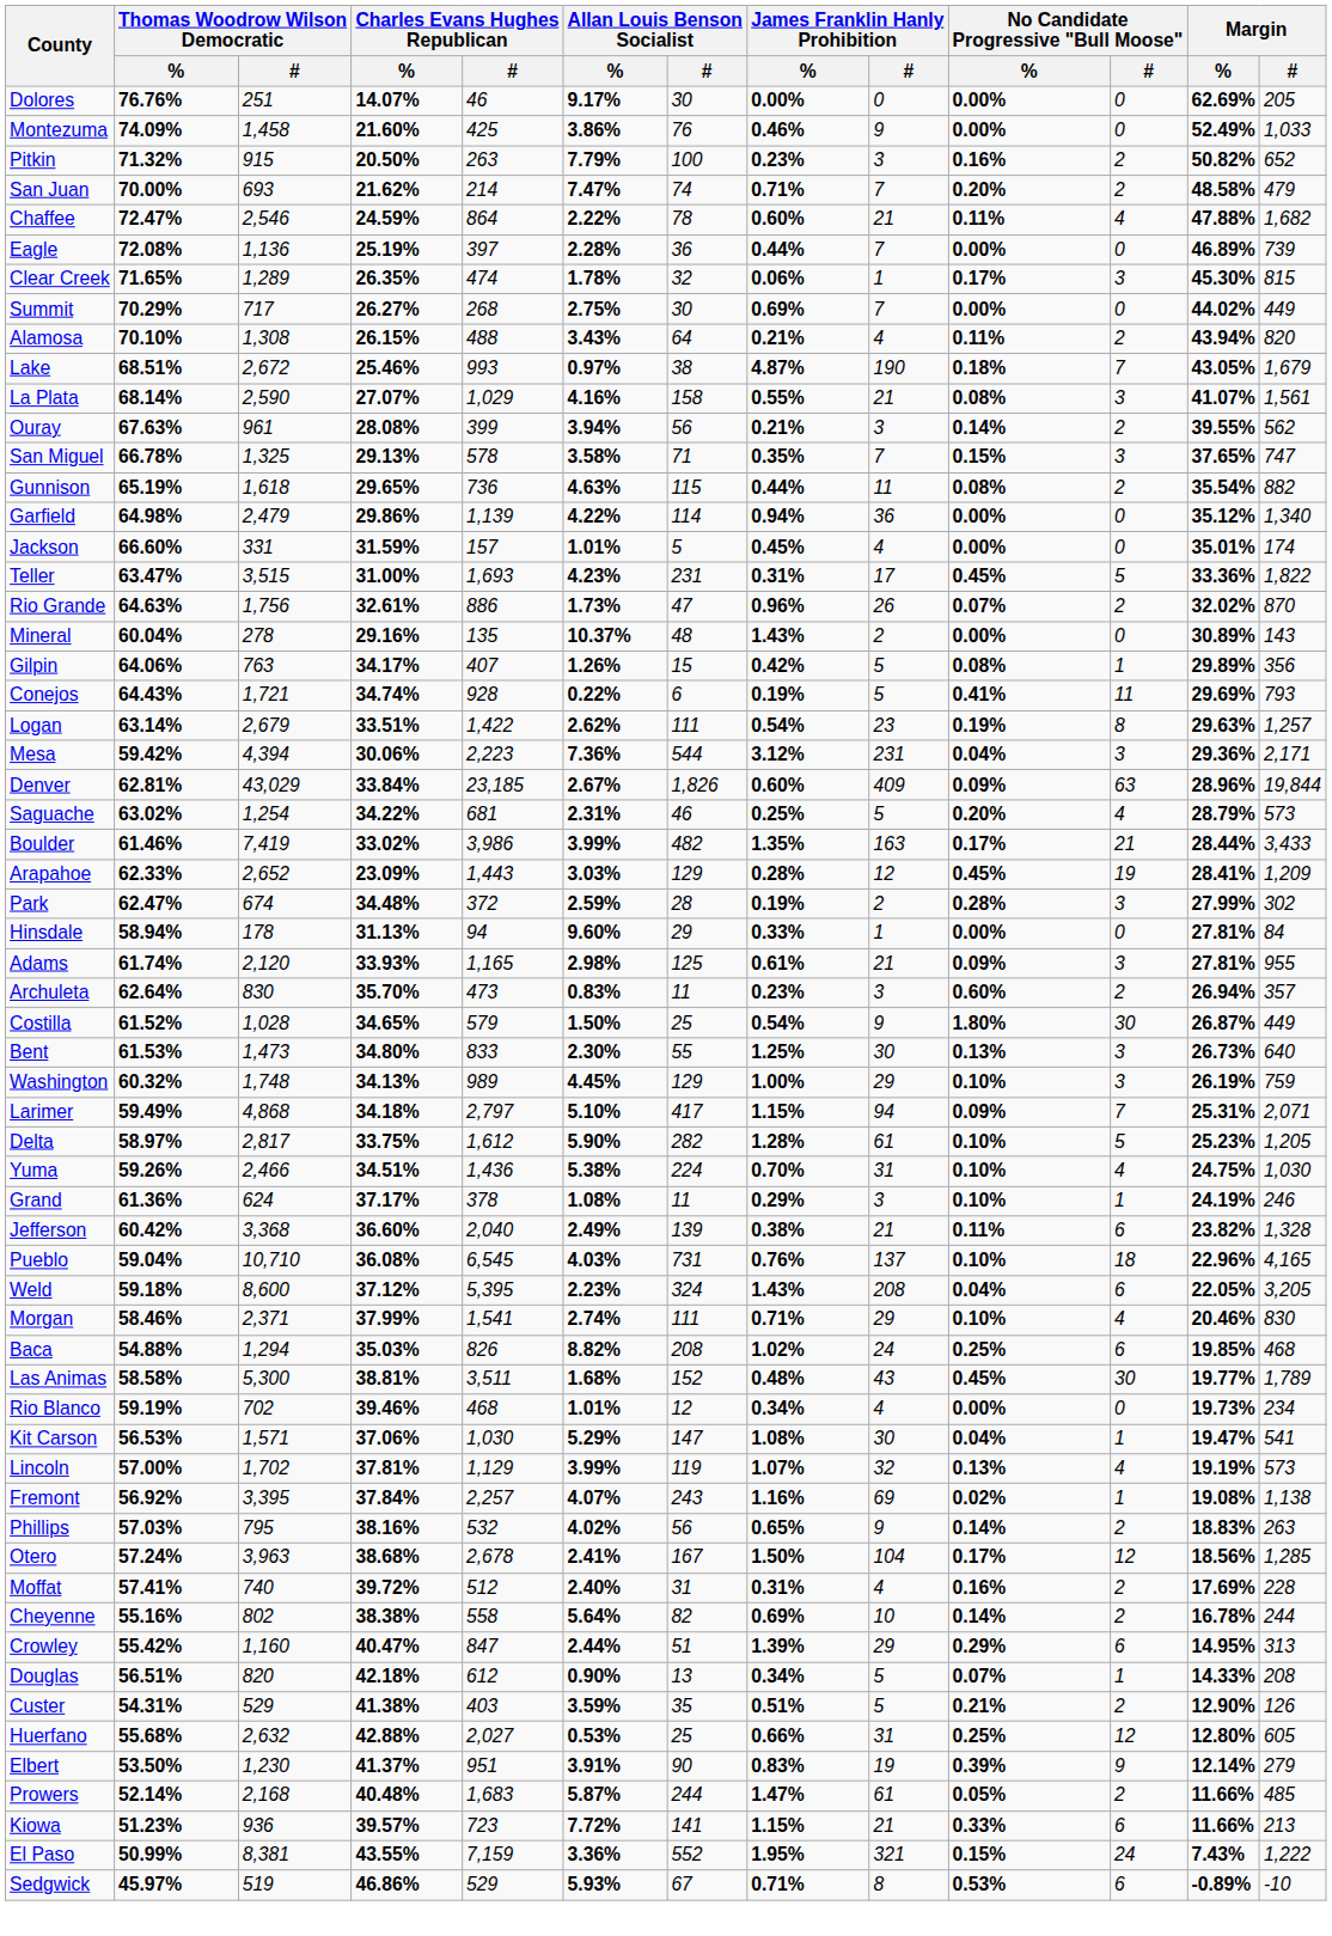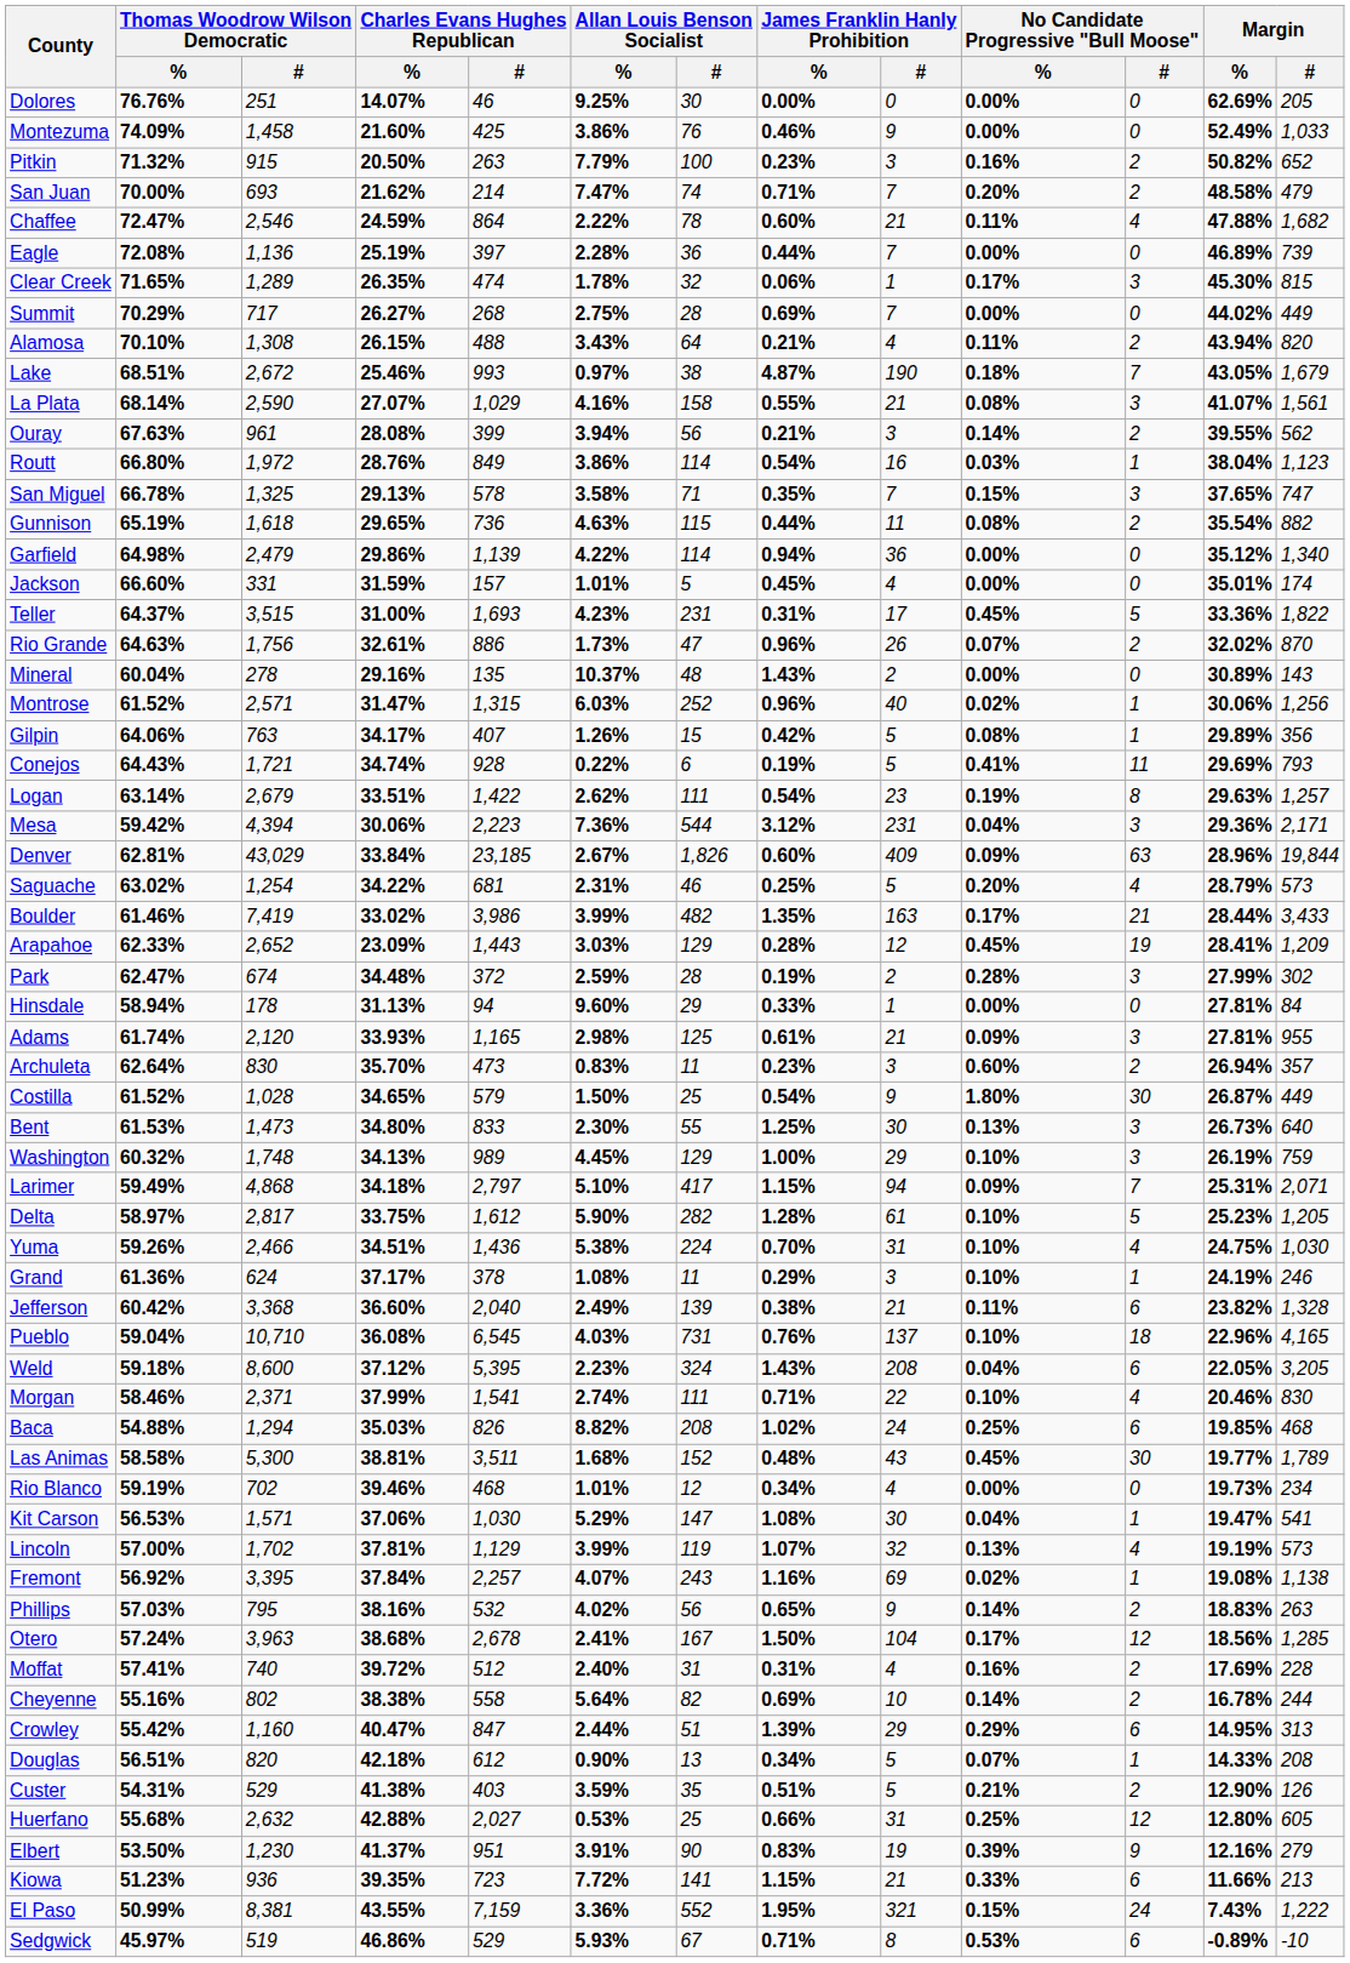Dolores | Allan Louis Benson Socialist / %: 9.17% -> 9.25%
Summit | Allan Louis Benson Socialist / #: 30 -> 28
+ row: Routt | 66.80% | 1,972 | 28.76% | 849 | 3.86% | 114 | 0.54% | 16 | 0.03% | 1 | 38.04% | 1,123
Teller | Thomas Woodrow Wilson Democratic / %: 63.47% -> 64.37%
+ row: Montrose | 61.52% | 2,571 | 31.47% | 1,315 | 6.03% | 252 | 0.96% | 40 | 0.02% | 1 | 30.06% | 1,256
Morgan | James Franklin Hanly Prohibition / #: 29 -> 22
Elbert | Margin / %: 12.14% -> 12.16%
- row: Prowers | 52.14% | 2,168 | 40.48% | 1,683 | 5.87% | 244 | 1.47% | 61 | 0.05% | 2 | 11.66% | 485
Kiowa | Charles Evans Hughes Republican / %: 39.57% -> 39.35%
